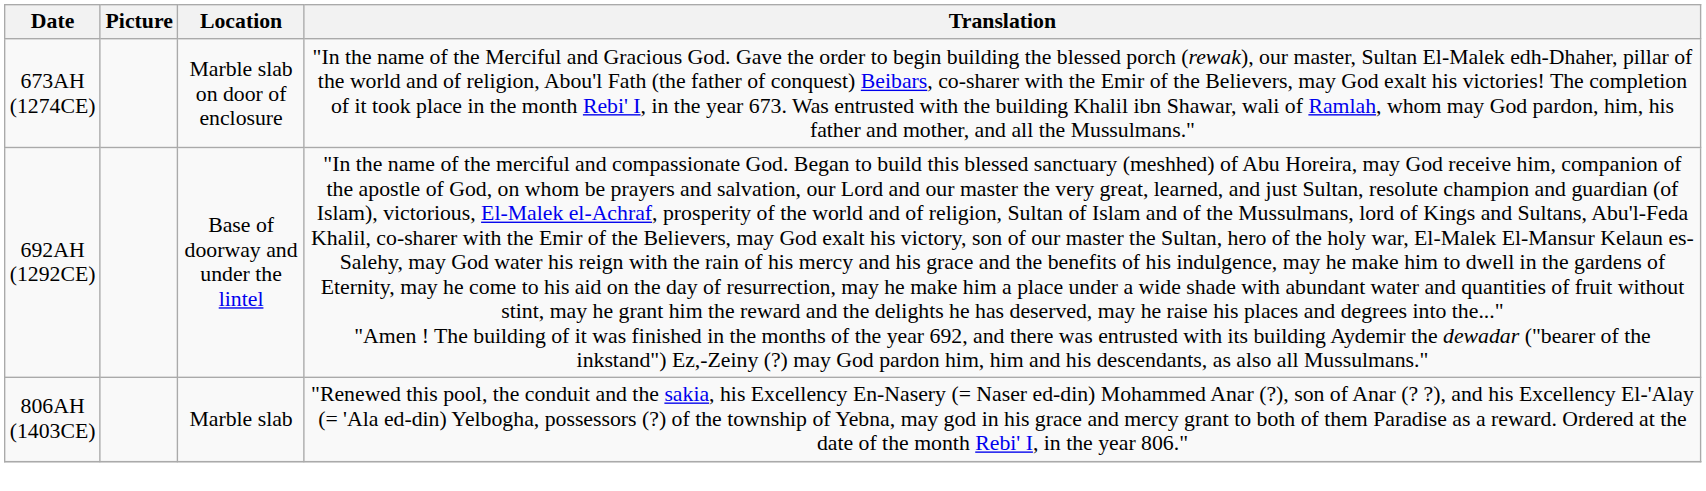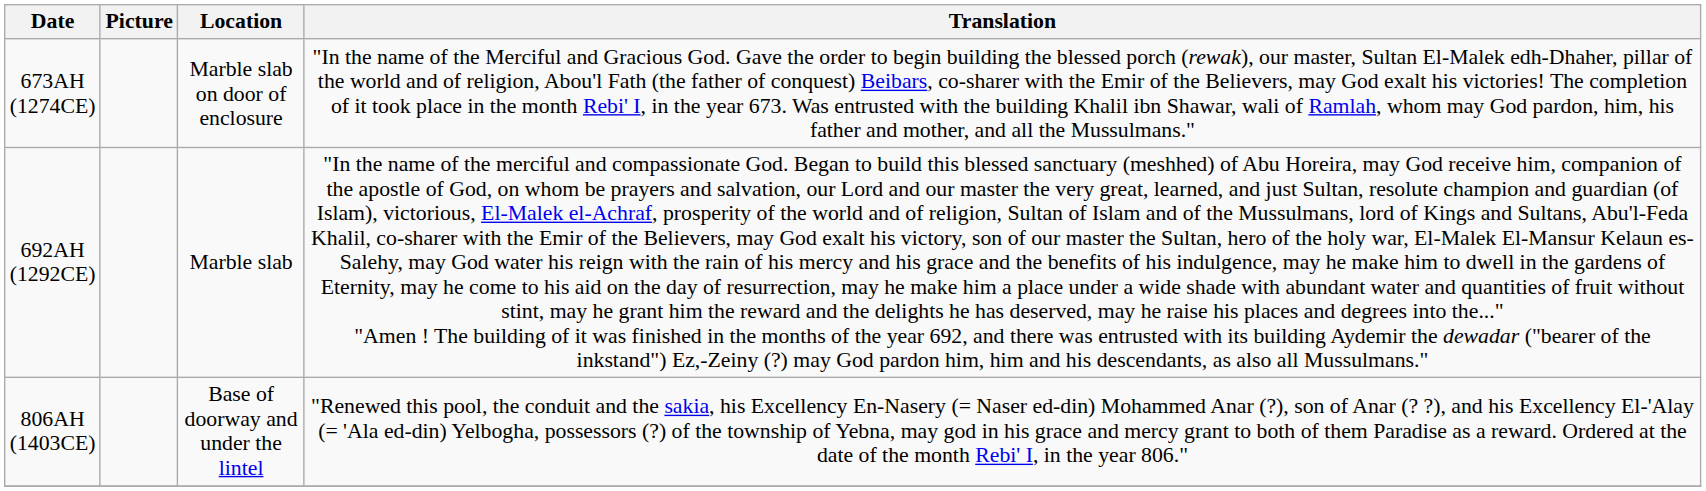692AH (1292CE) | Location: Base of doorway and under the lintel -> Marble slab
806AH (1403CE) | Location: Marble slab -> Base of doorway and under the lintel
